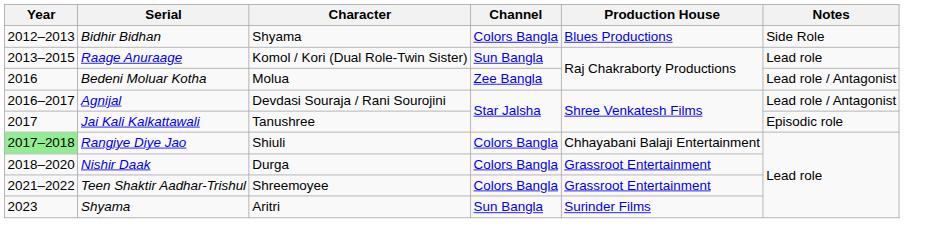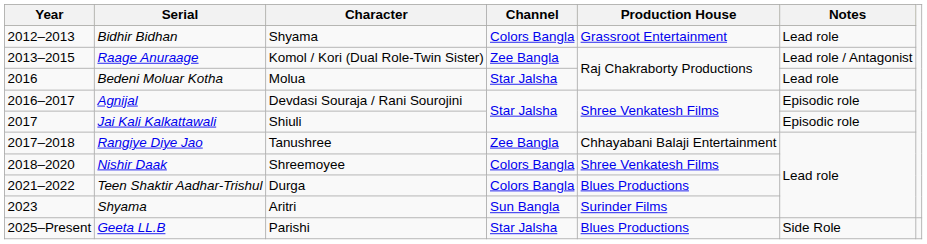Bidhir Bidhan | Production House: Blues Productions -> Grassroot Entertainment
Bidhir Bidhan | Notes: Side Role -> Lead role
Raage Anuraage | Channel: Sun Bangla -> Zee Bangla
Raage Anuraage | Notes: Lead role -> Lead role / Antagonist
Bedeni Moluar Kotha | Channel: Zee Bangla -> Star Jalsha
Bedeni Moluar Kotha | Notes: Lead role / Antagonist -> Lead role
Agnijal | Notes: Lead role / Antagonist -> Episodic role
Jai Kali Kalkattawali | Character: Tanushree -> Shiuli
Rangiye Diye Jao | Year: lightgreen background -> no background
Rangiye Diye Jao | Character: Shiuli -> Tanushree
Rangiye Diye Jao | Channel: Colors Bangla -> Zee Bangla
Nishir Daak | Character: Durga -> Shreemoyee
Nishir Daak | Production House: Grassroot Entertainment -> Shree Venkatesh Films
Teen Shaktir Aadhar-Trishul | Character: Shreemoyee -> Durga
Teen Shaktir Aadhar-Trishul | Production House: Grassroot Entertainment -> Blues Productions
+ row: 2025–Present | Geeta LL.B | Parishi | Star Jalsha | Blues Productions | Side Role
